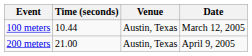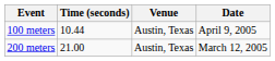100 meters | Date: March 12, 2005 -> April 9, 2005
200 meters | Date: April 9, 2005 -> March 12, 2005
